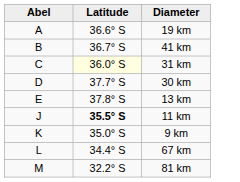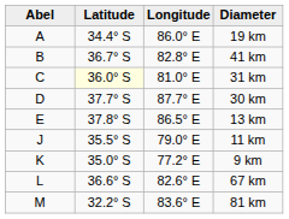+ column: Longitude | 86.0° E | 82.8° E | 81.0° E | 87.7° E | 86.5° E | 79.0° E | 77.2° E | 82.6° E | 83.6° E
19 km | Latitude: 36.6° S -> 34.4° S
11 km | Latitude: bold -> normal
67 km | Latitude: 34.4° S -> 36.6° S
